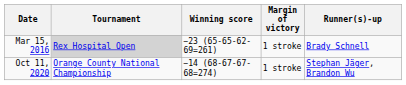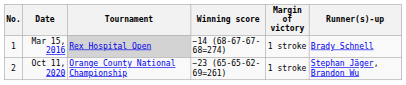+ column: No. | 1 | 2
Mar 15, 2016 | Winning score: −23 (65-65-62-69=261) -> −14 (68-67-67-68=274)
Oct 11, 2020 | Winning score: −14 (68-67-67-68=274) -> −23 (65-65-62-69=261)
